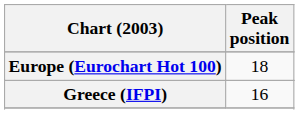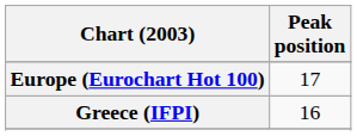Europe (Eurochart Hot 100) | Peak position: 18 -> 17
